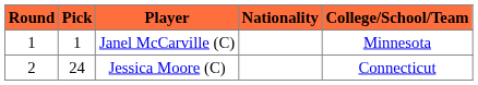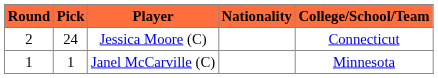rows swapped: Janel McCarville (C) <-> Jessica Moore (C)
